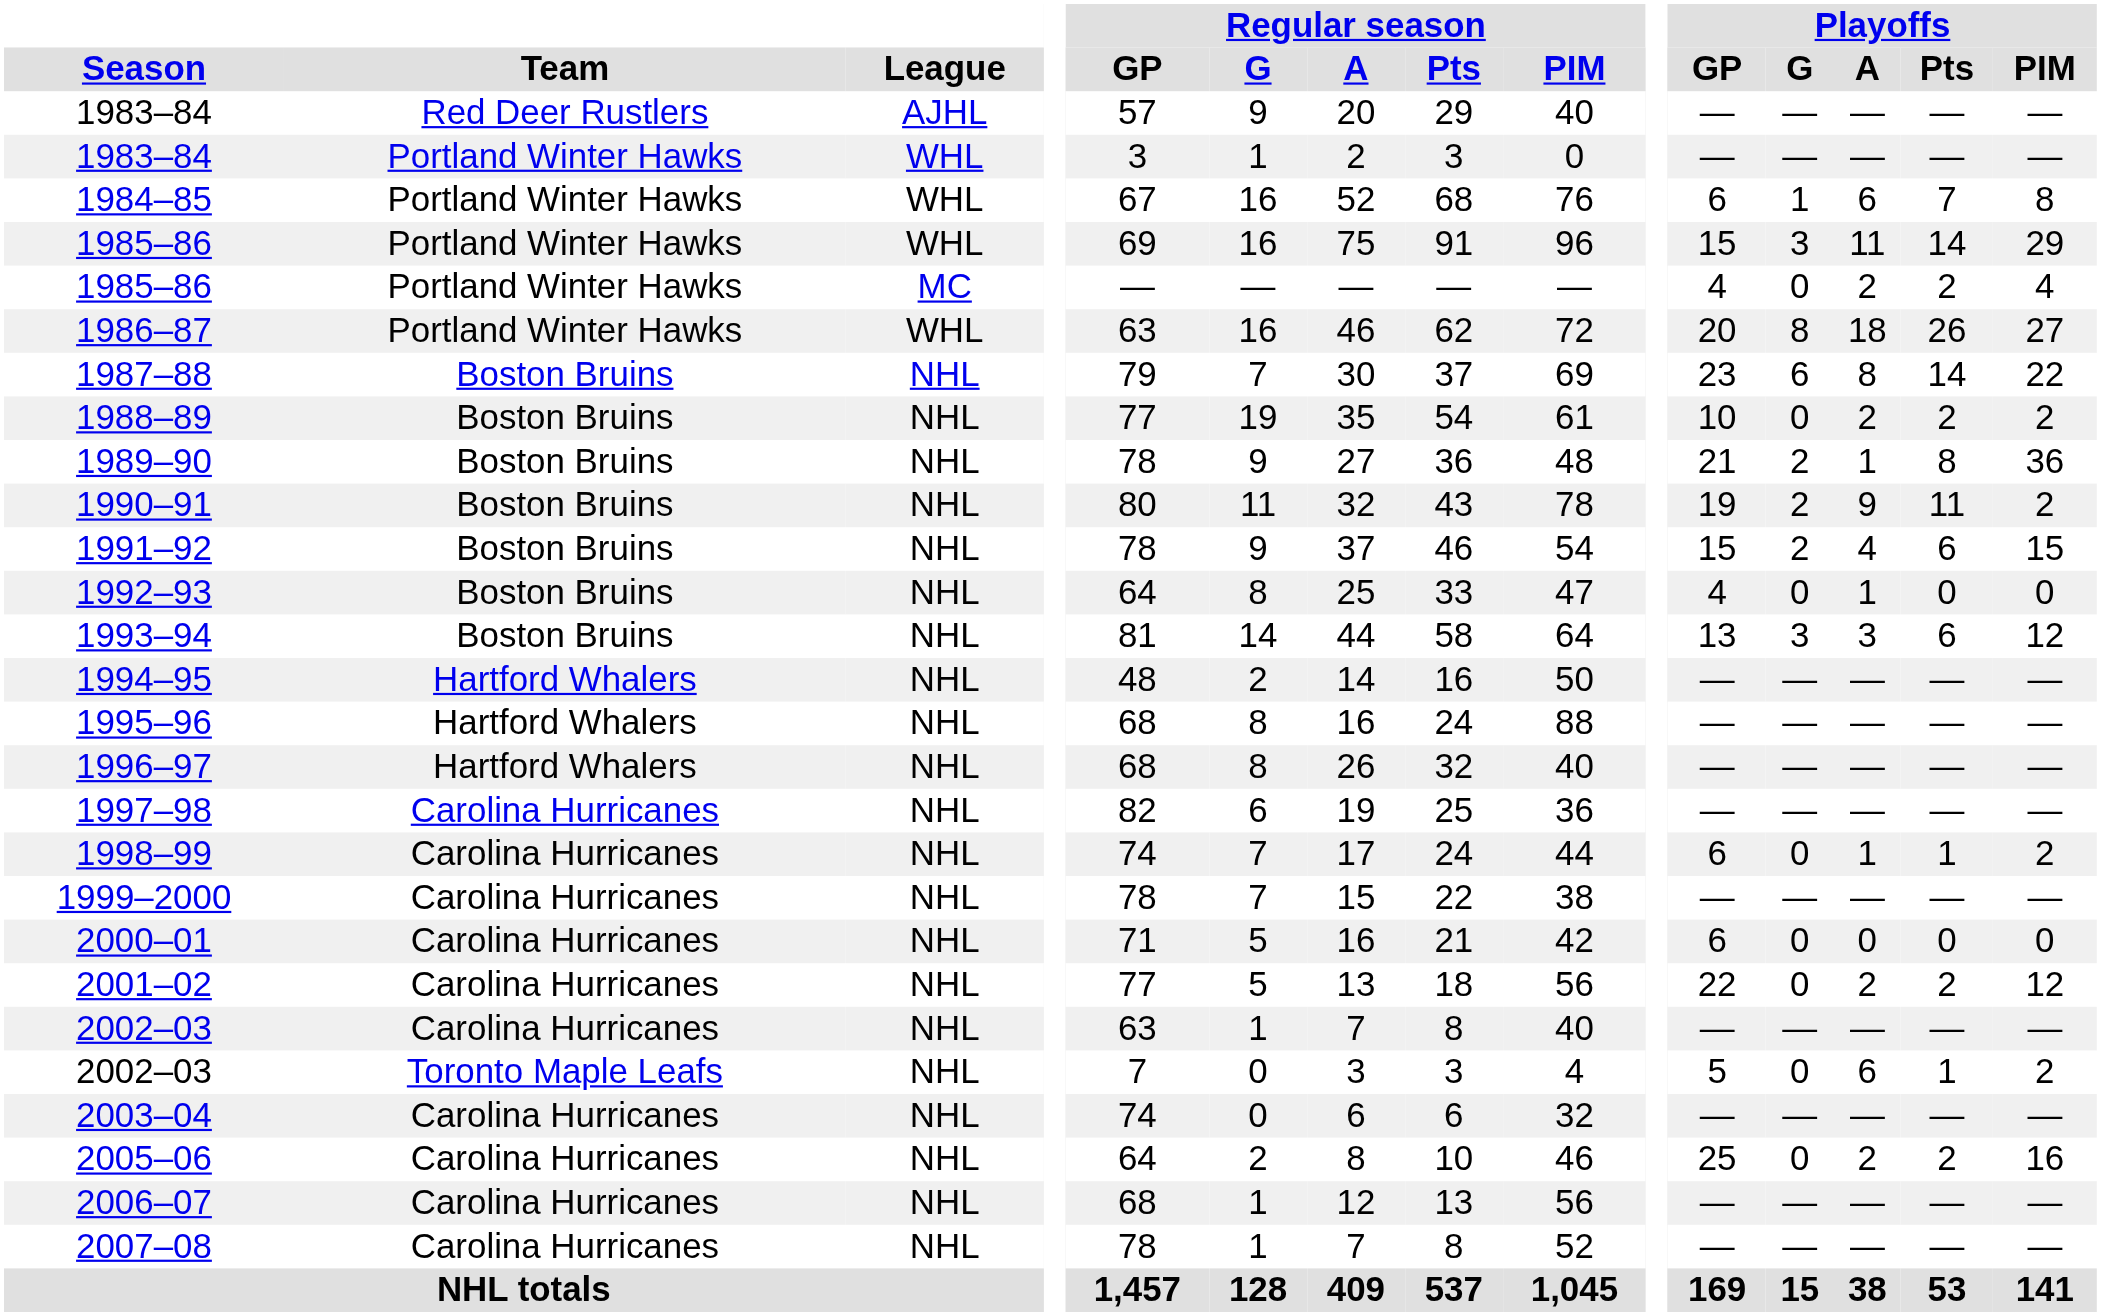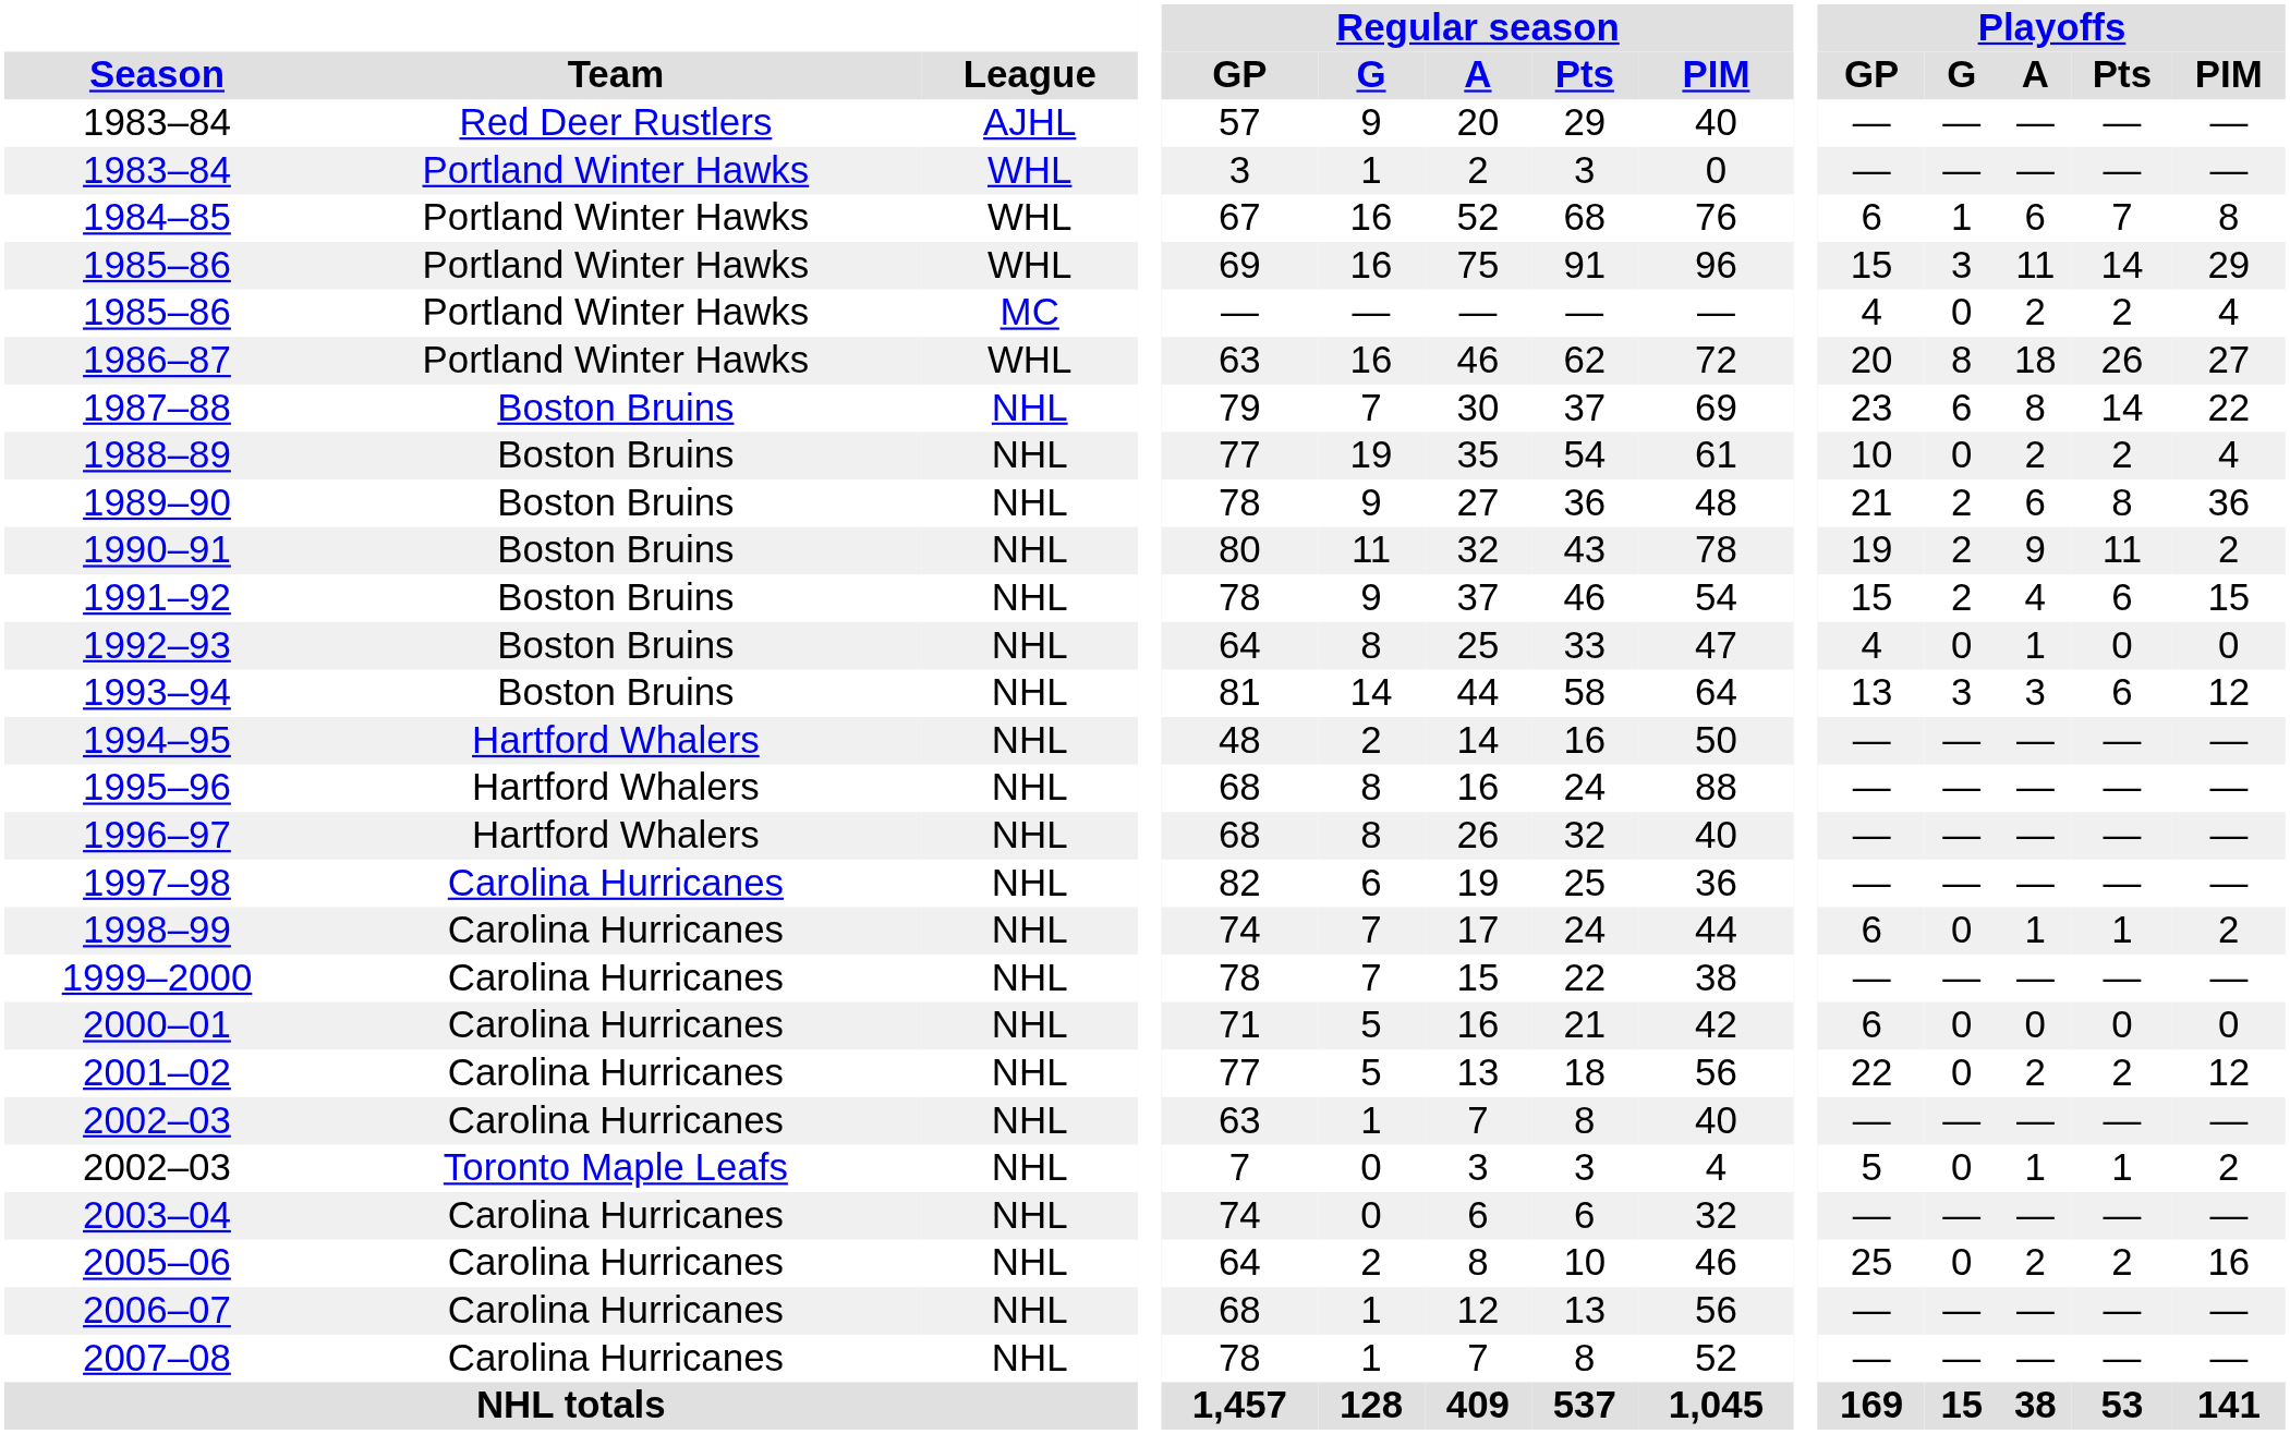1988–89 | Playoffs / PIM: 2 -> 4
1989–90 | Playoffs / A: 1 -> 6
2002–03 / Toronto Maple Leafs | Playoffs / A: 6 -> 1
